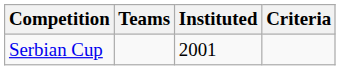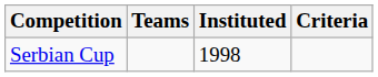Serbian Cup | Instituted: 2001 -> 1998
